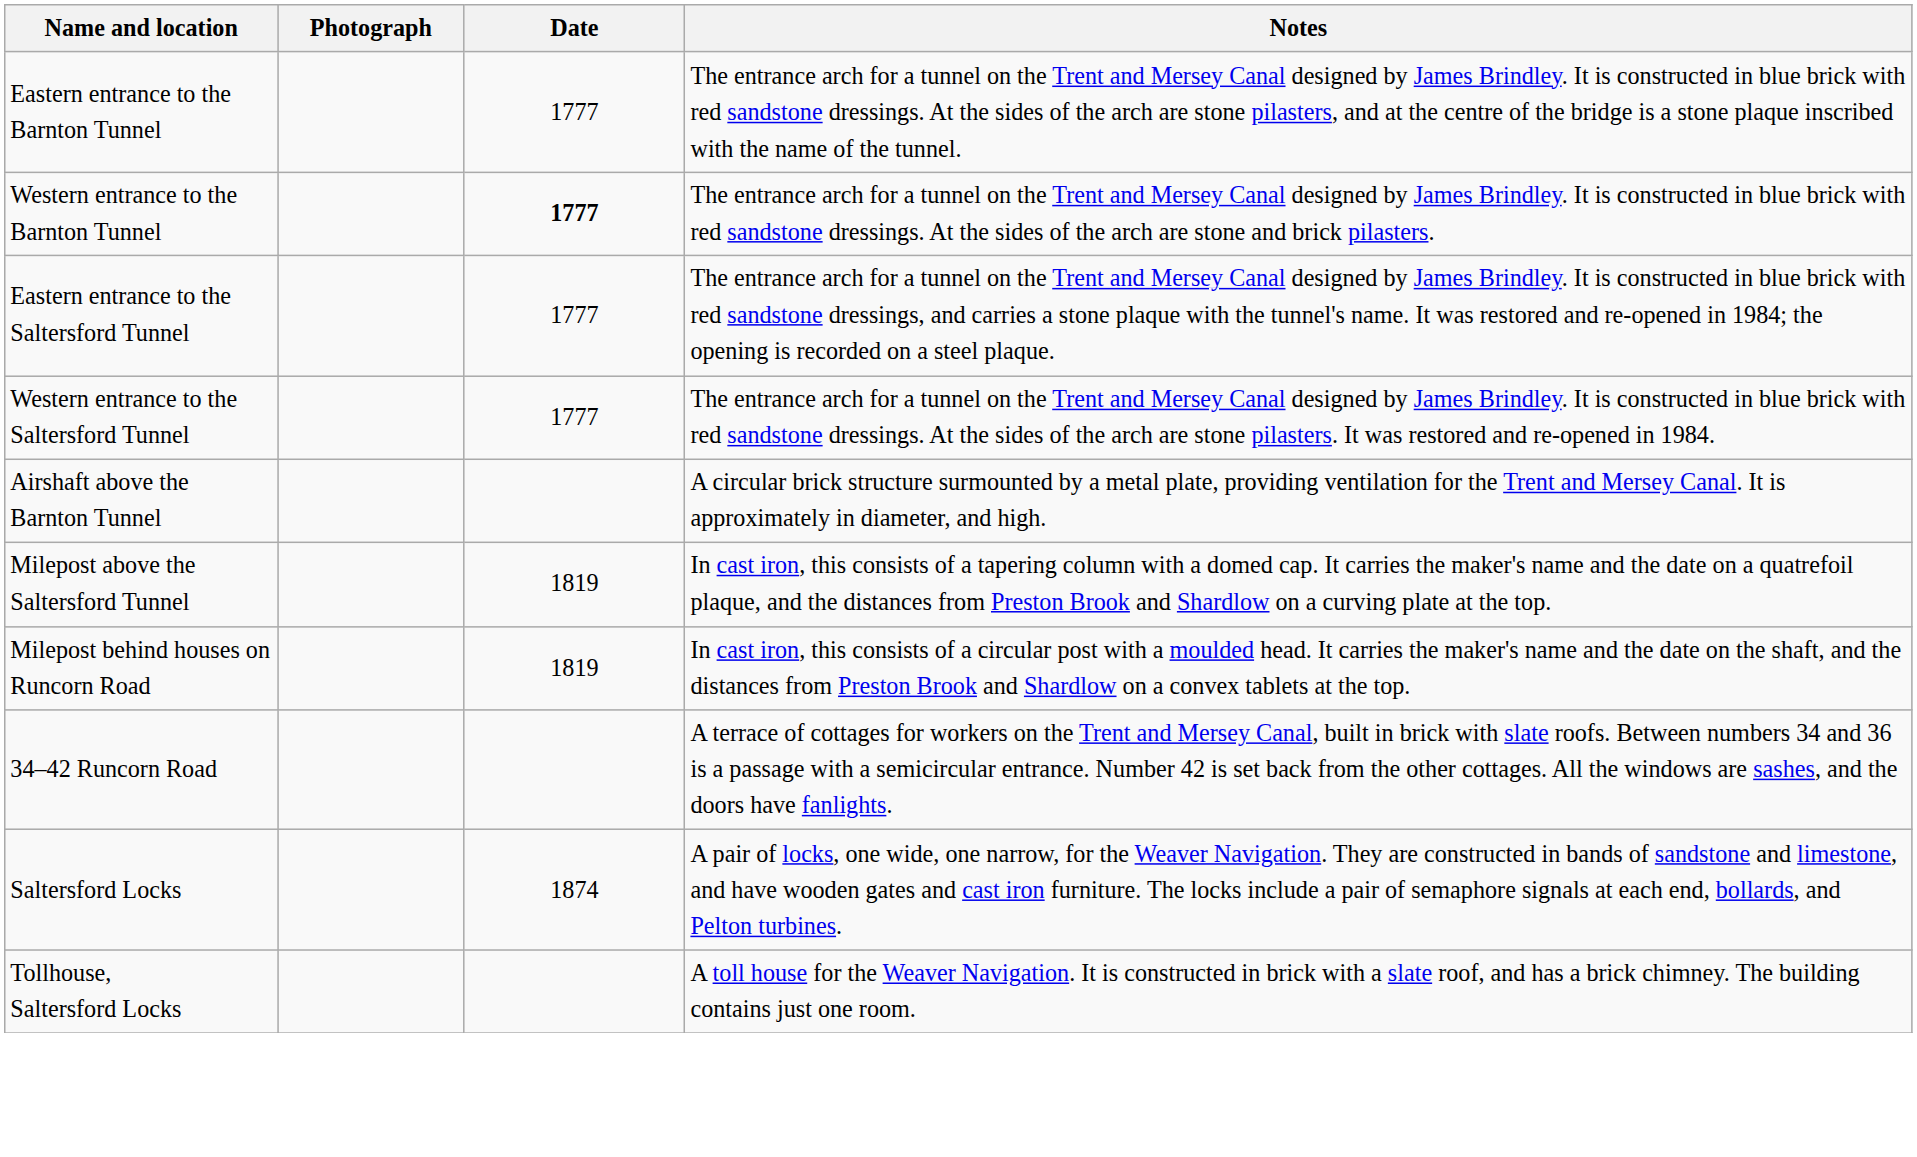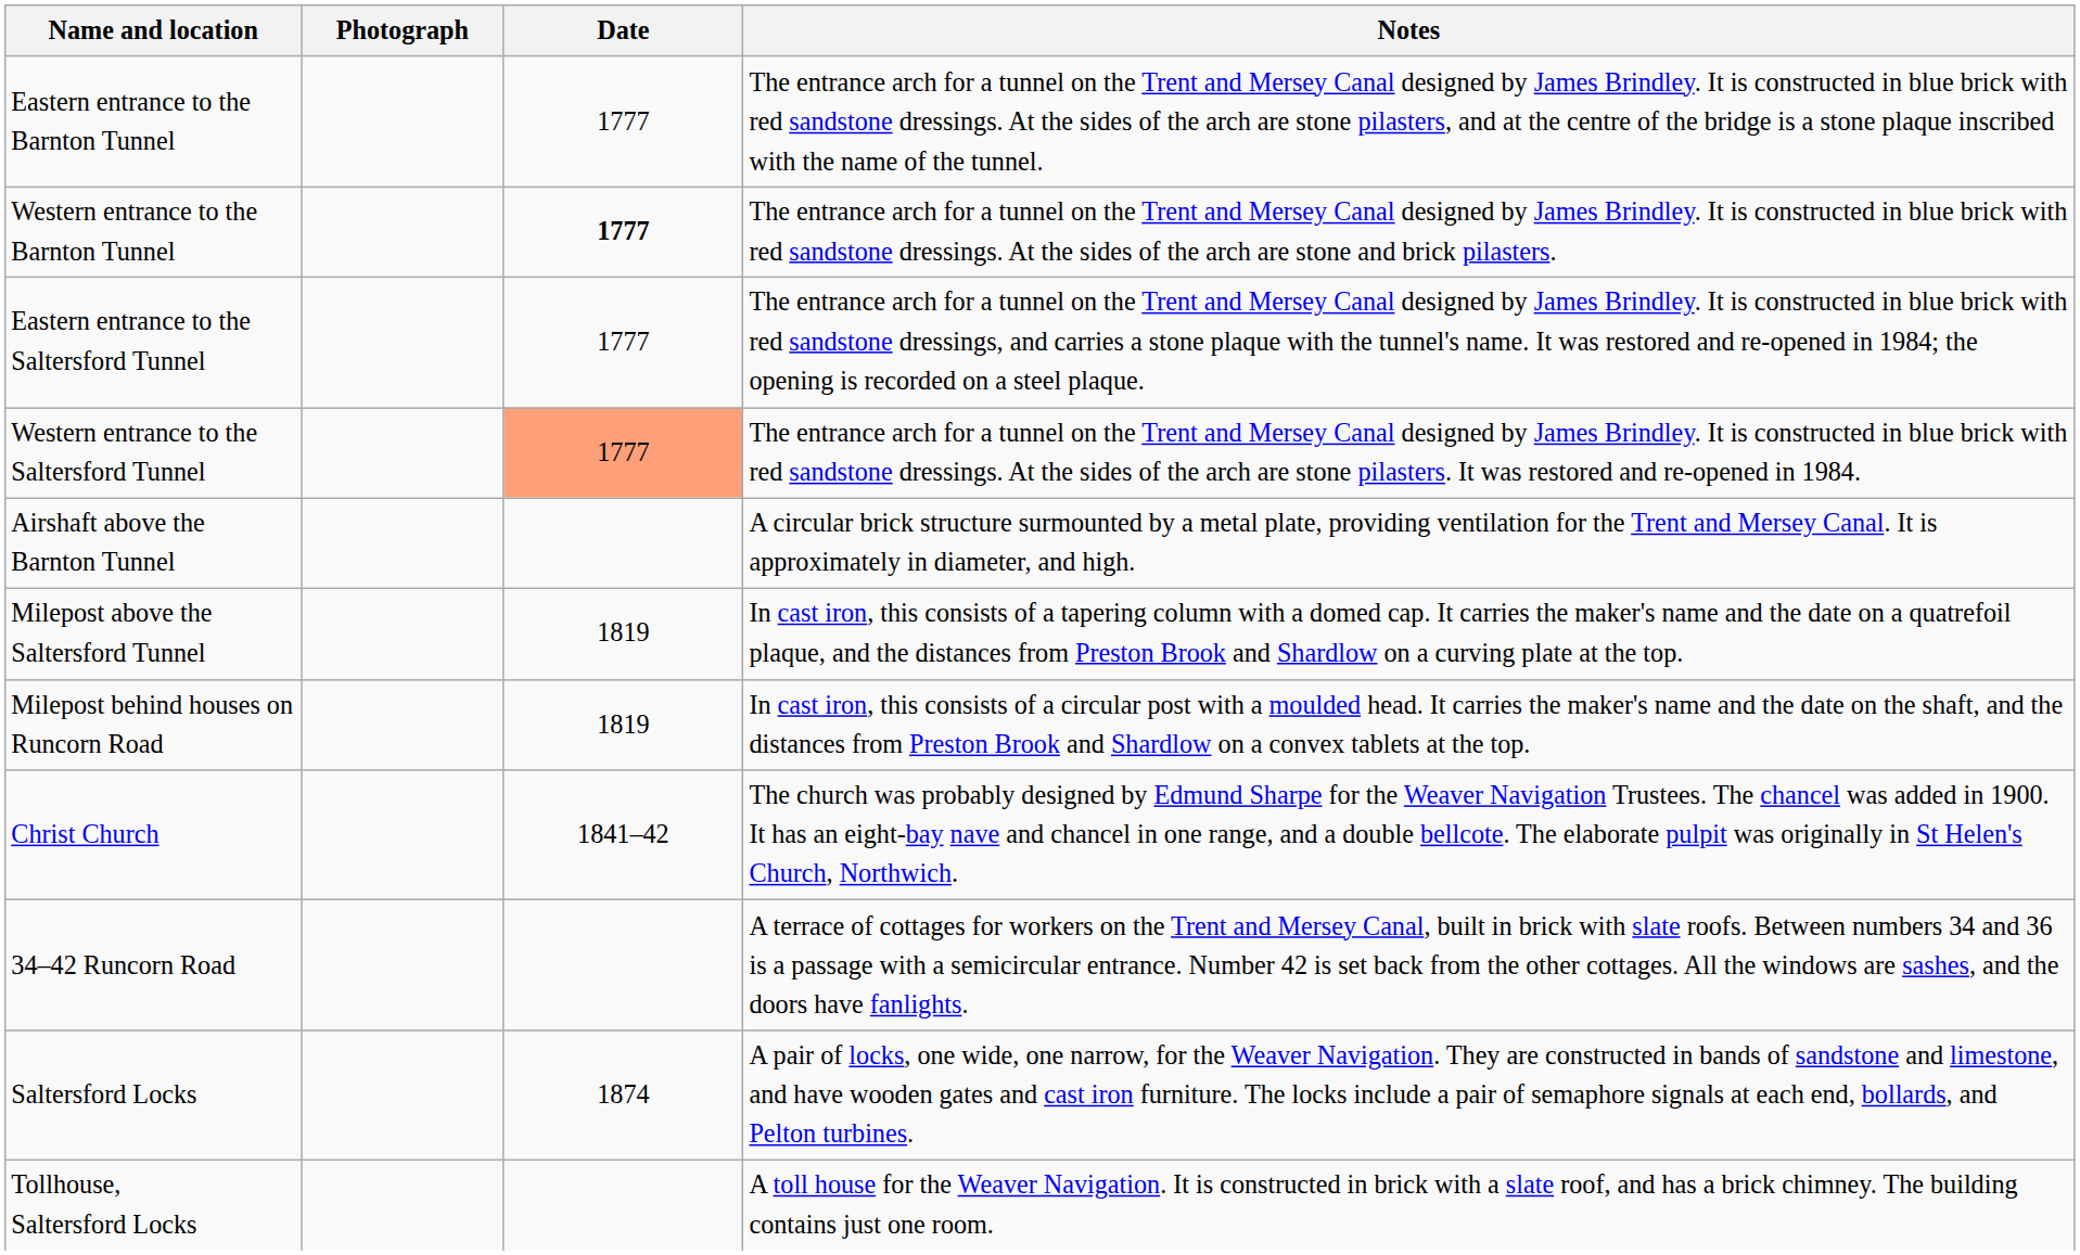Western entrance to the Saltersford Tunnel | Date: no background -> lightsalmon background
+ row: Christ Church | 1841–42 | The church was probably designed by Edmund Sharpe for the Weaver Navigation Trustees. The chancel was added in 1900. It has an eight-bay nave and chancel in one range, and a double bellcote. The elaborate pulpit was originally in St Helen's Church, Northwich.
